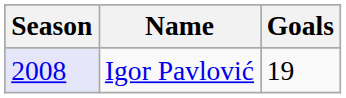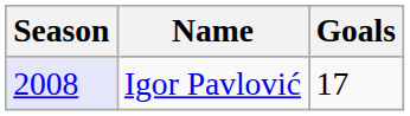Igor Pavlović | Goals: 19 -> 17
